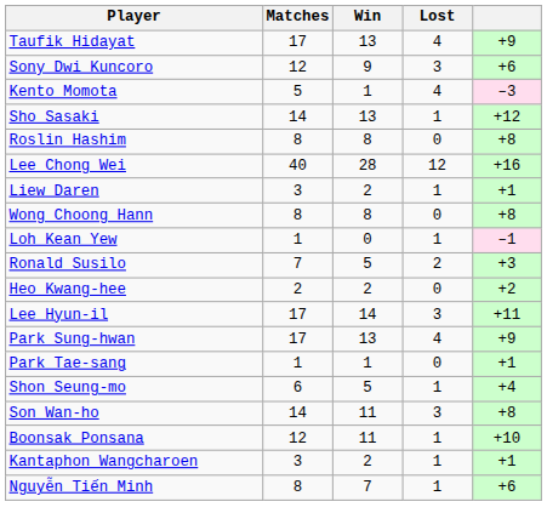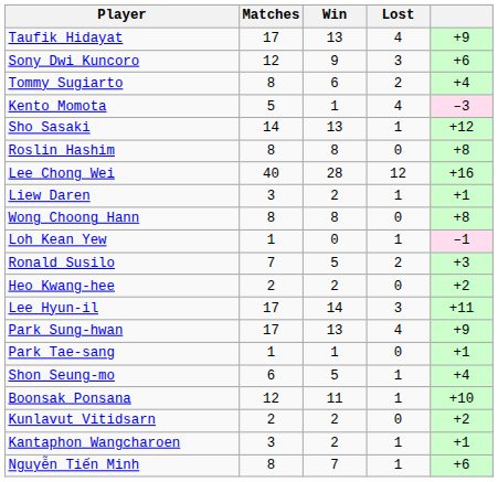+ row: Tommy Sugiarto | 8 | 6 | 2 | +4
- row: Son Wan-ho | 14 | 11 | 3 | +8
+ row: Kunlavut Vitidsarn | 2 | 2 | 0 | +2
